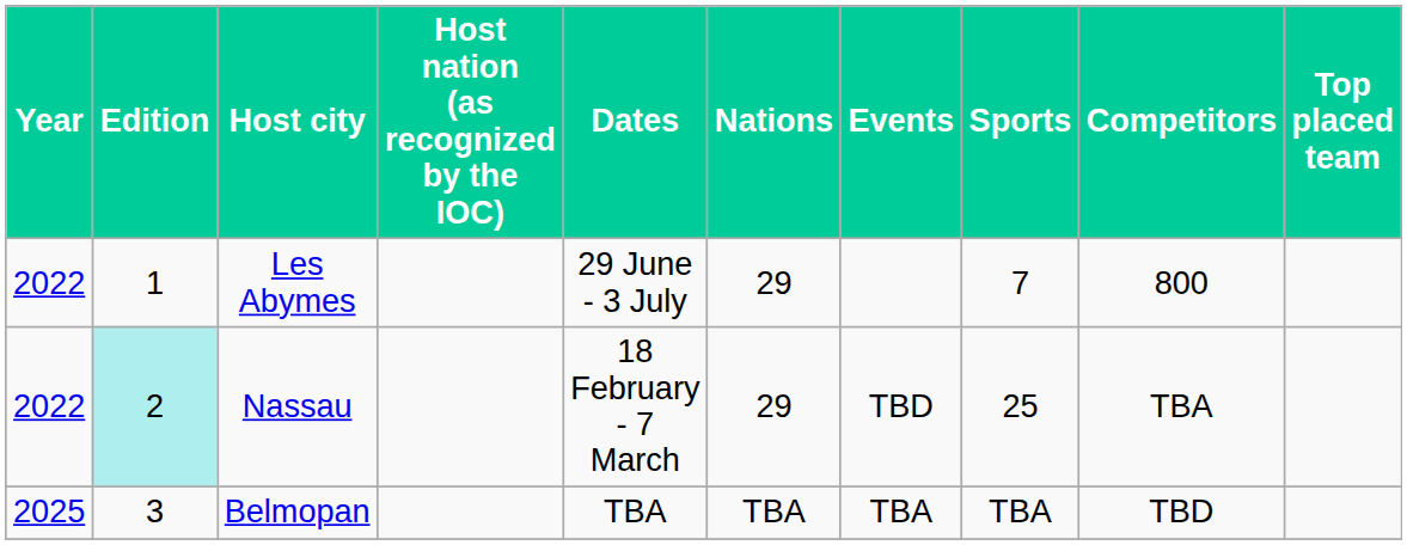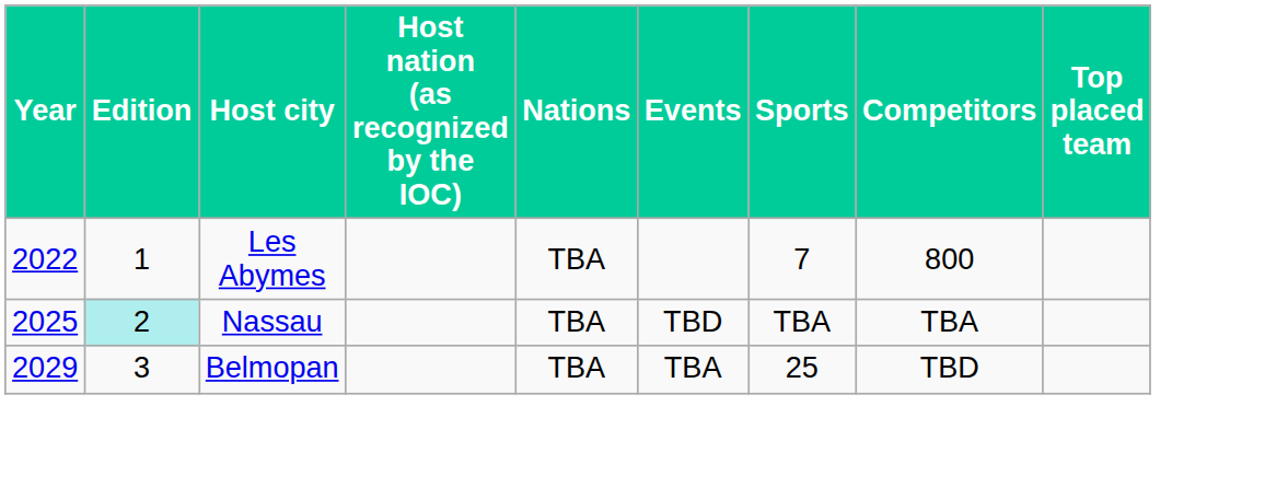- column: Dates | 29 June - 3 July | 18 February - 7 March | TBA
Les Abymes | Nations: 29 -> TBA
Nassau | Year: 2022 -> 2025
Nassau | Nations: 29 -> TBA
Nassau | Sports: 25 -> TBA
Belmopan | Year: 2025 -> 2029
Belmopan | Sports: TBA -> 25
